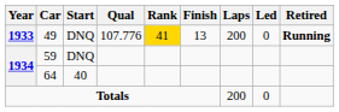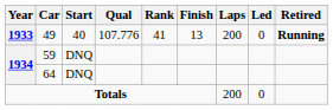49 | Start: DNQ -> 40
49 | Rank: gold background -> no background
64 | Start: 40 -> DNQ
